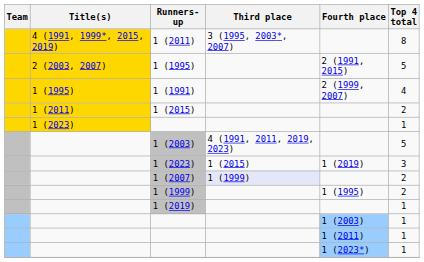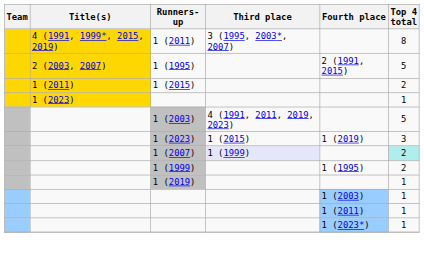- row: 1 (1995) | 1 (1991) | 2 (1999, 2007) | 4
1 (2007) | Top 4 total: no background -> paleturquoise background
